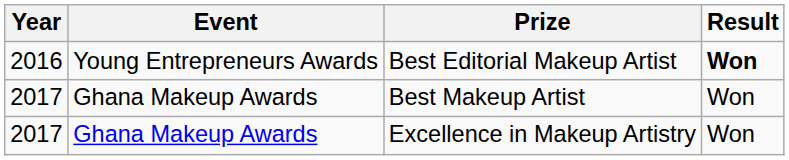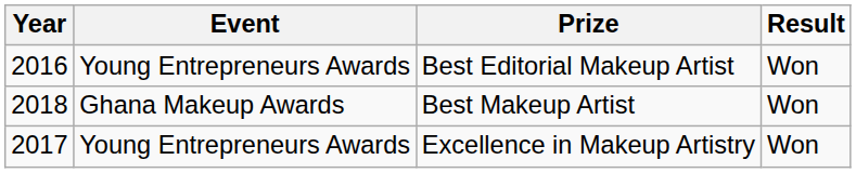Best Editorial Makeup Artist | Result: bold -> normal
Best Makeup Artist | Year: 2017 -> 2018
Excellence in Makeup Artistry | Event: Ghana Makeup Awards -> Young Entrepreneurs Awards
